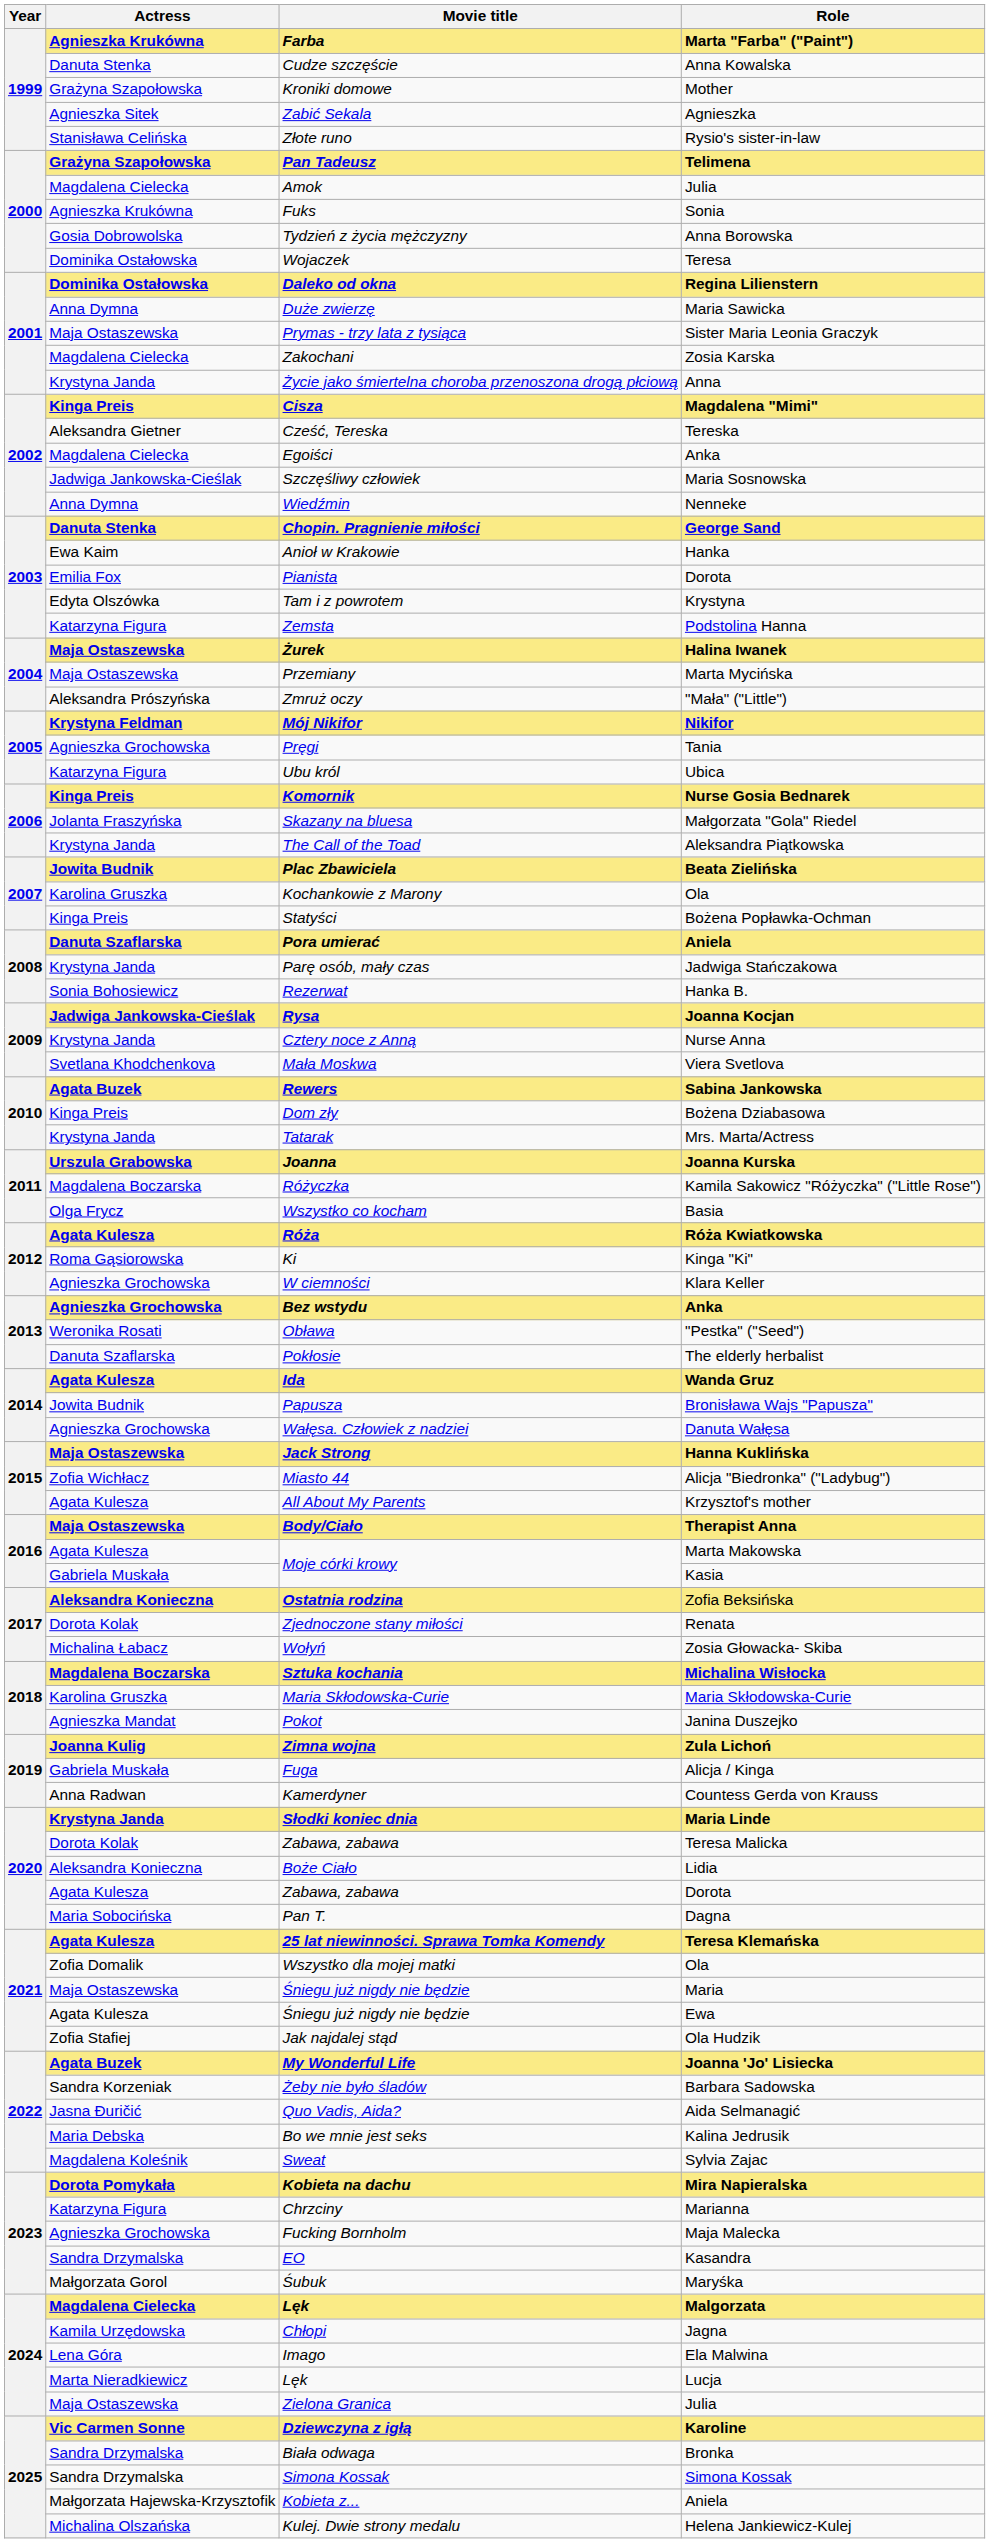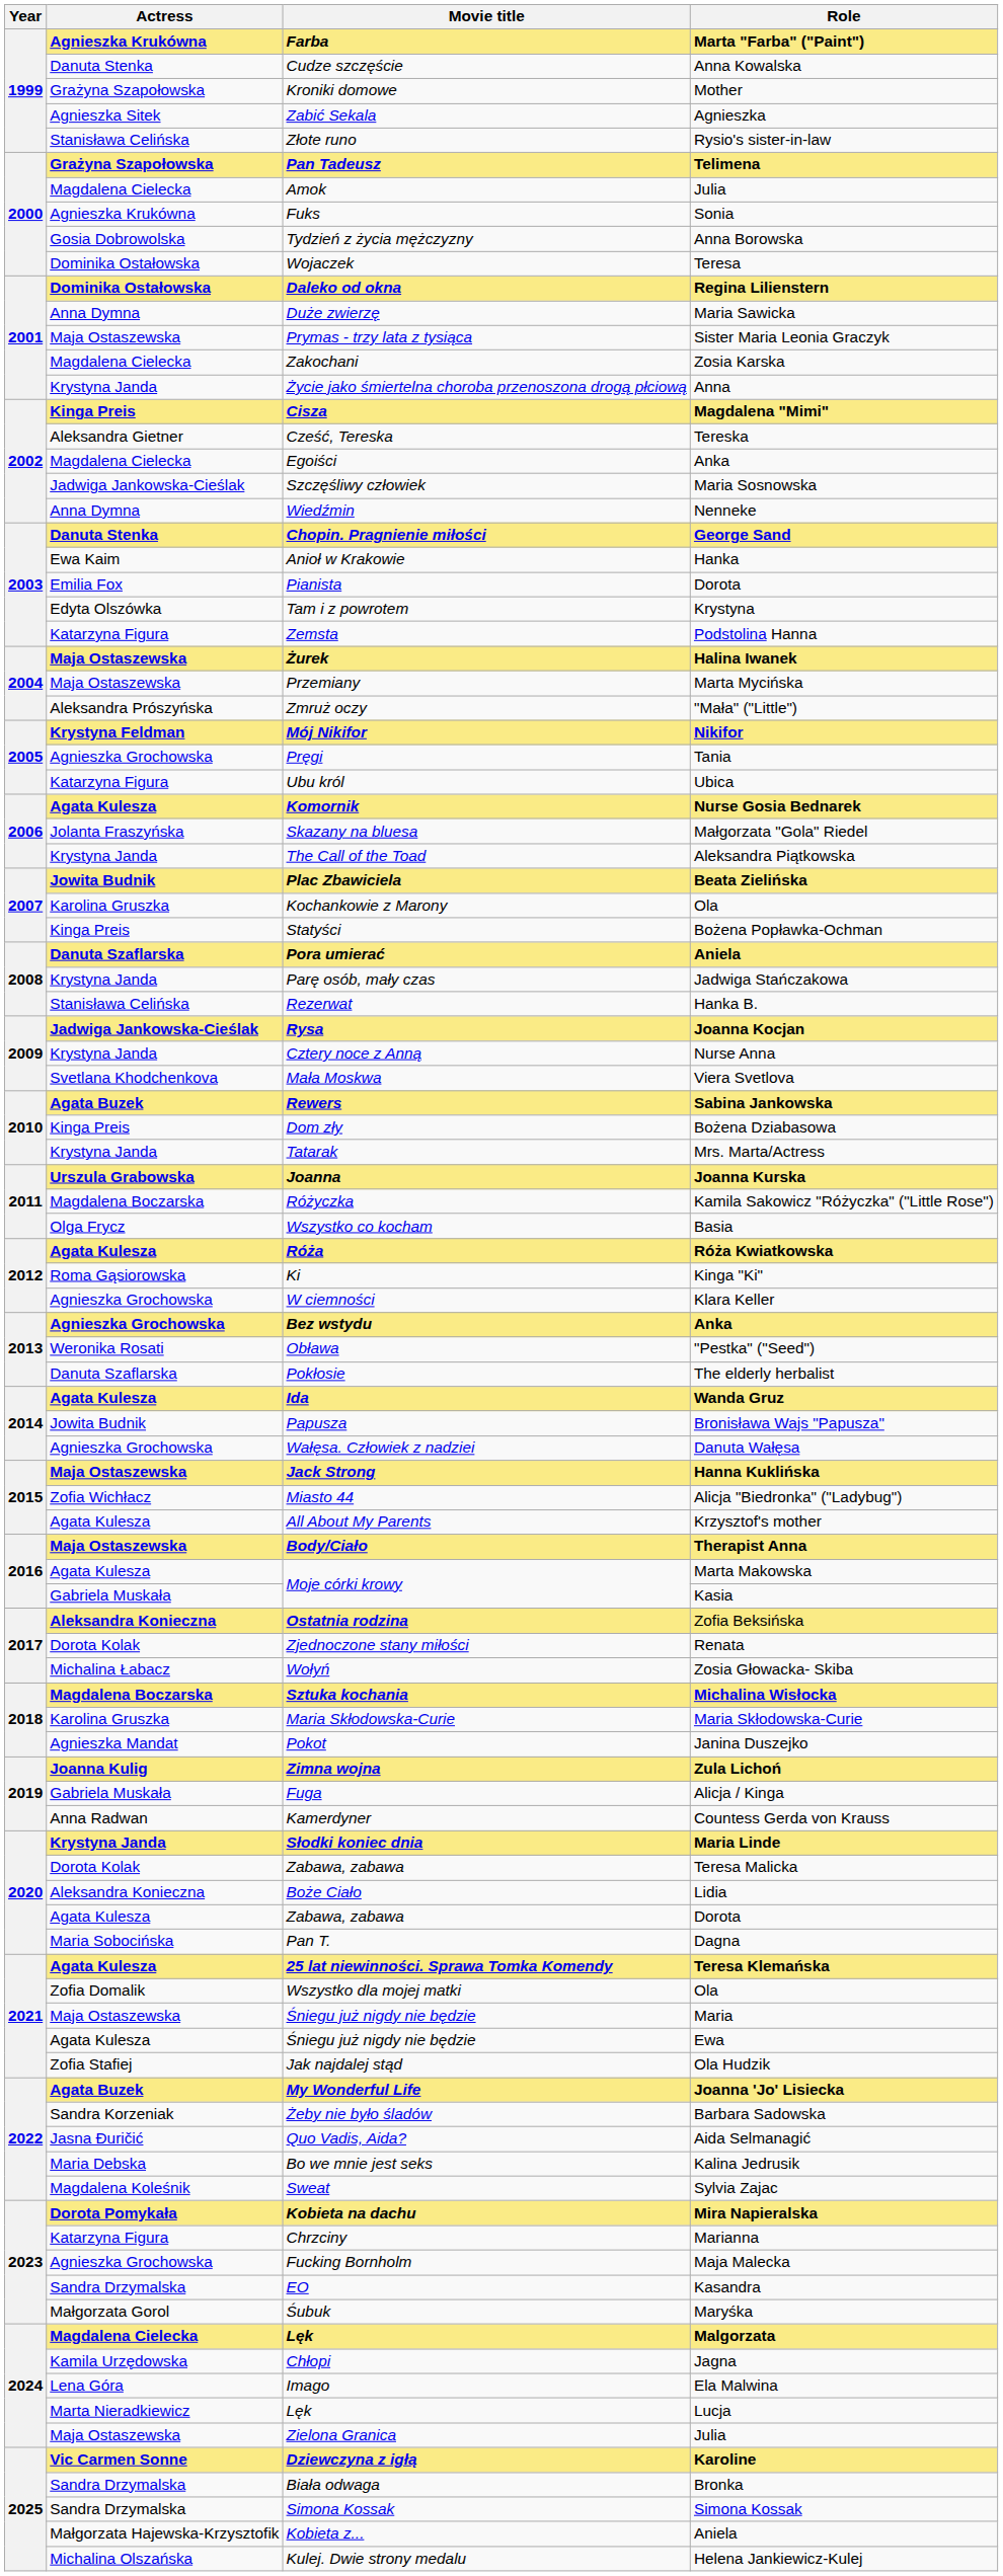Komornik | Actress: Kinga Preis -> Agata Kulesza
Rezerwat | Actress: Sonia Bohosiewicz -> Stanisława Celińska
